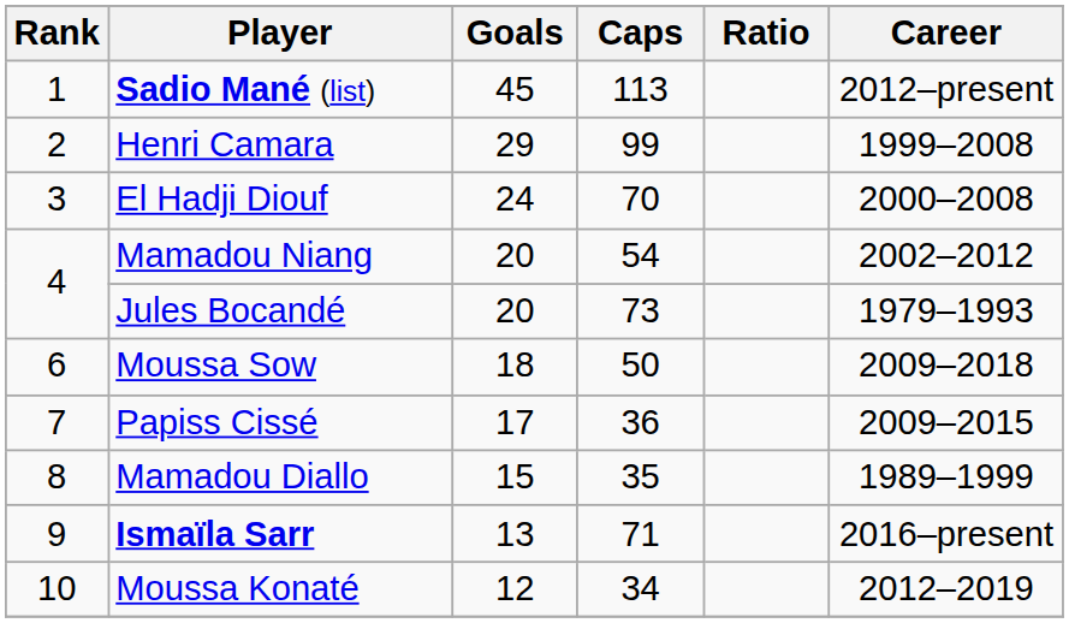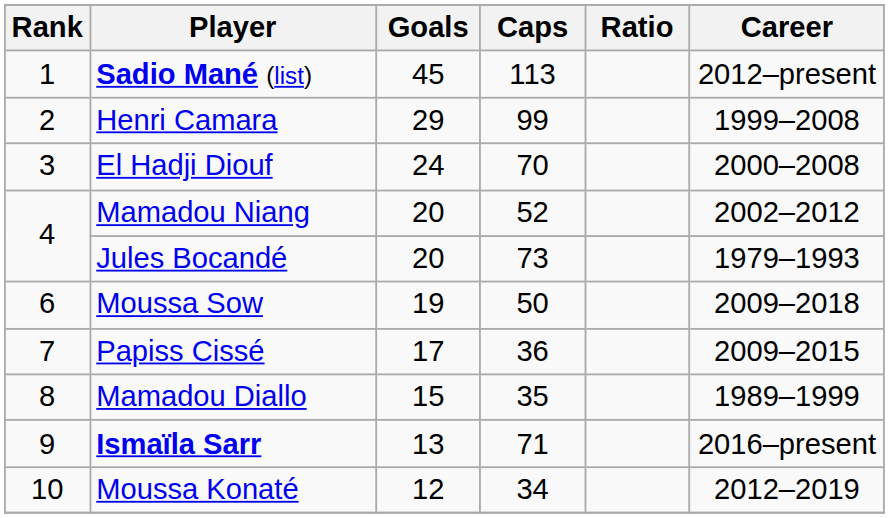Mamadou Niang | Caps: 54 -> 52
Moussa Sow | Goals: 18 -> 19
